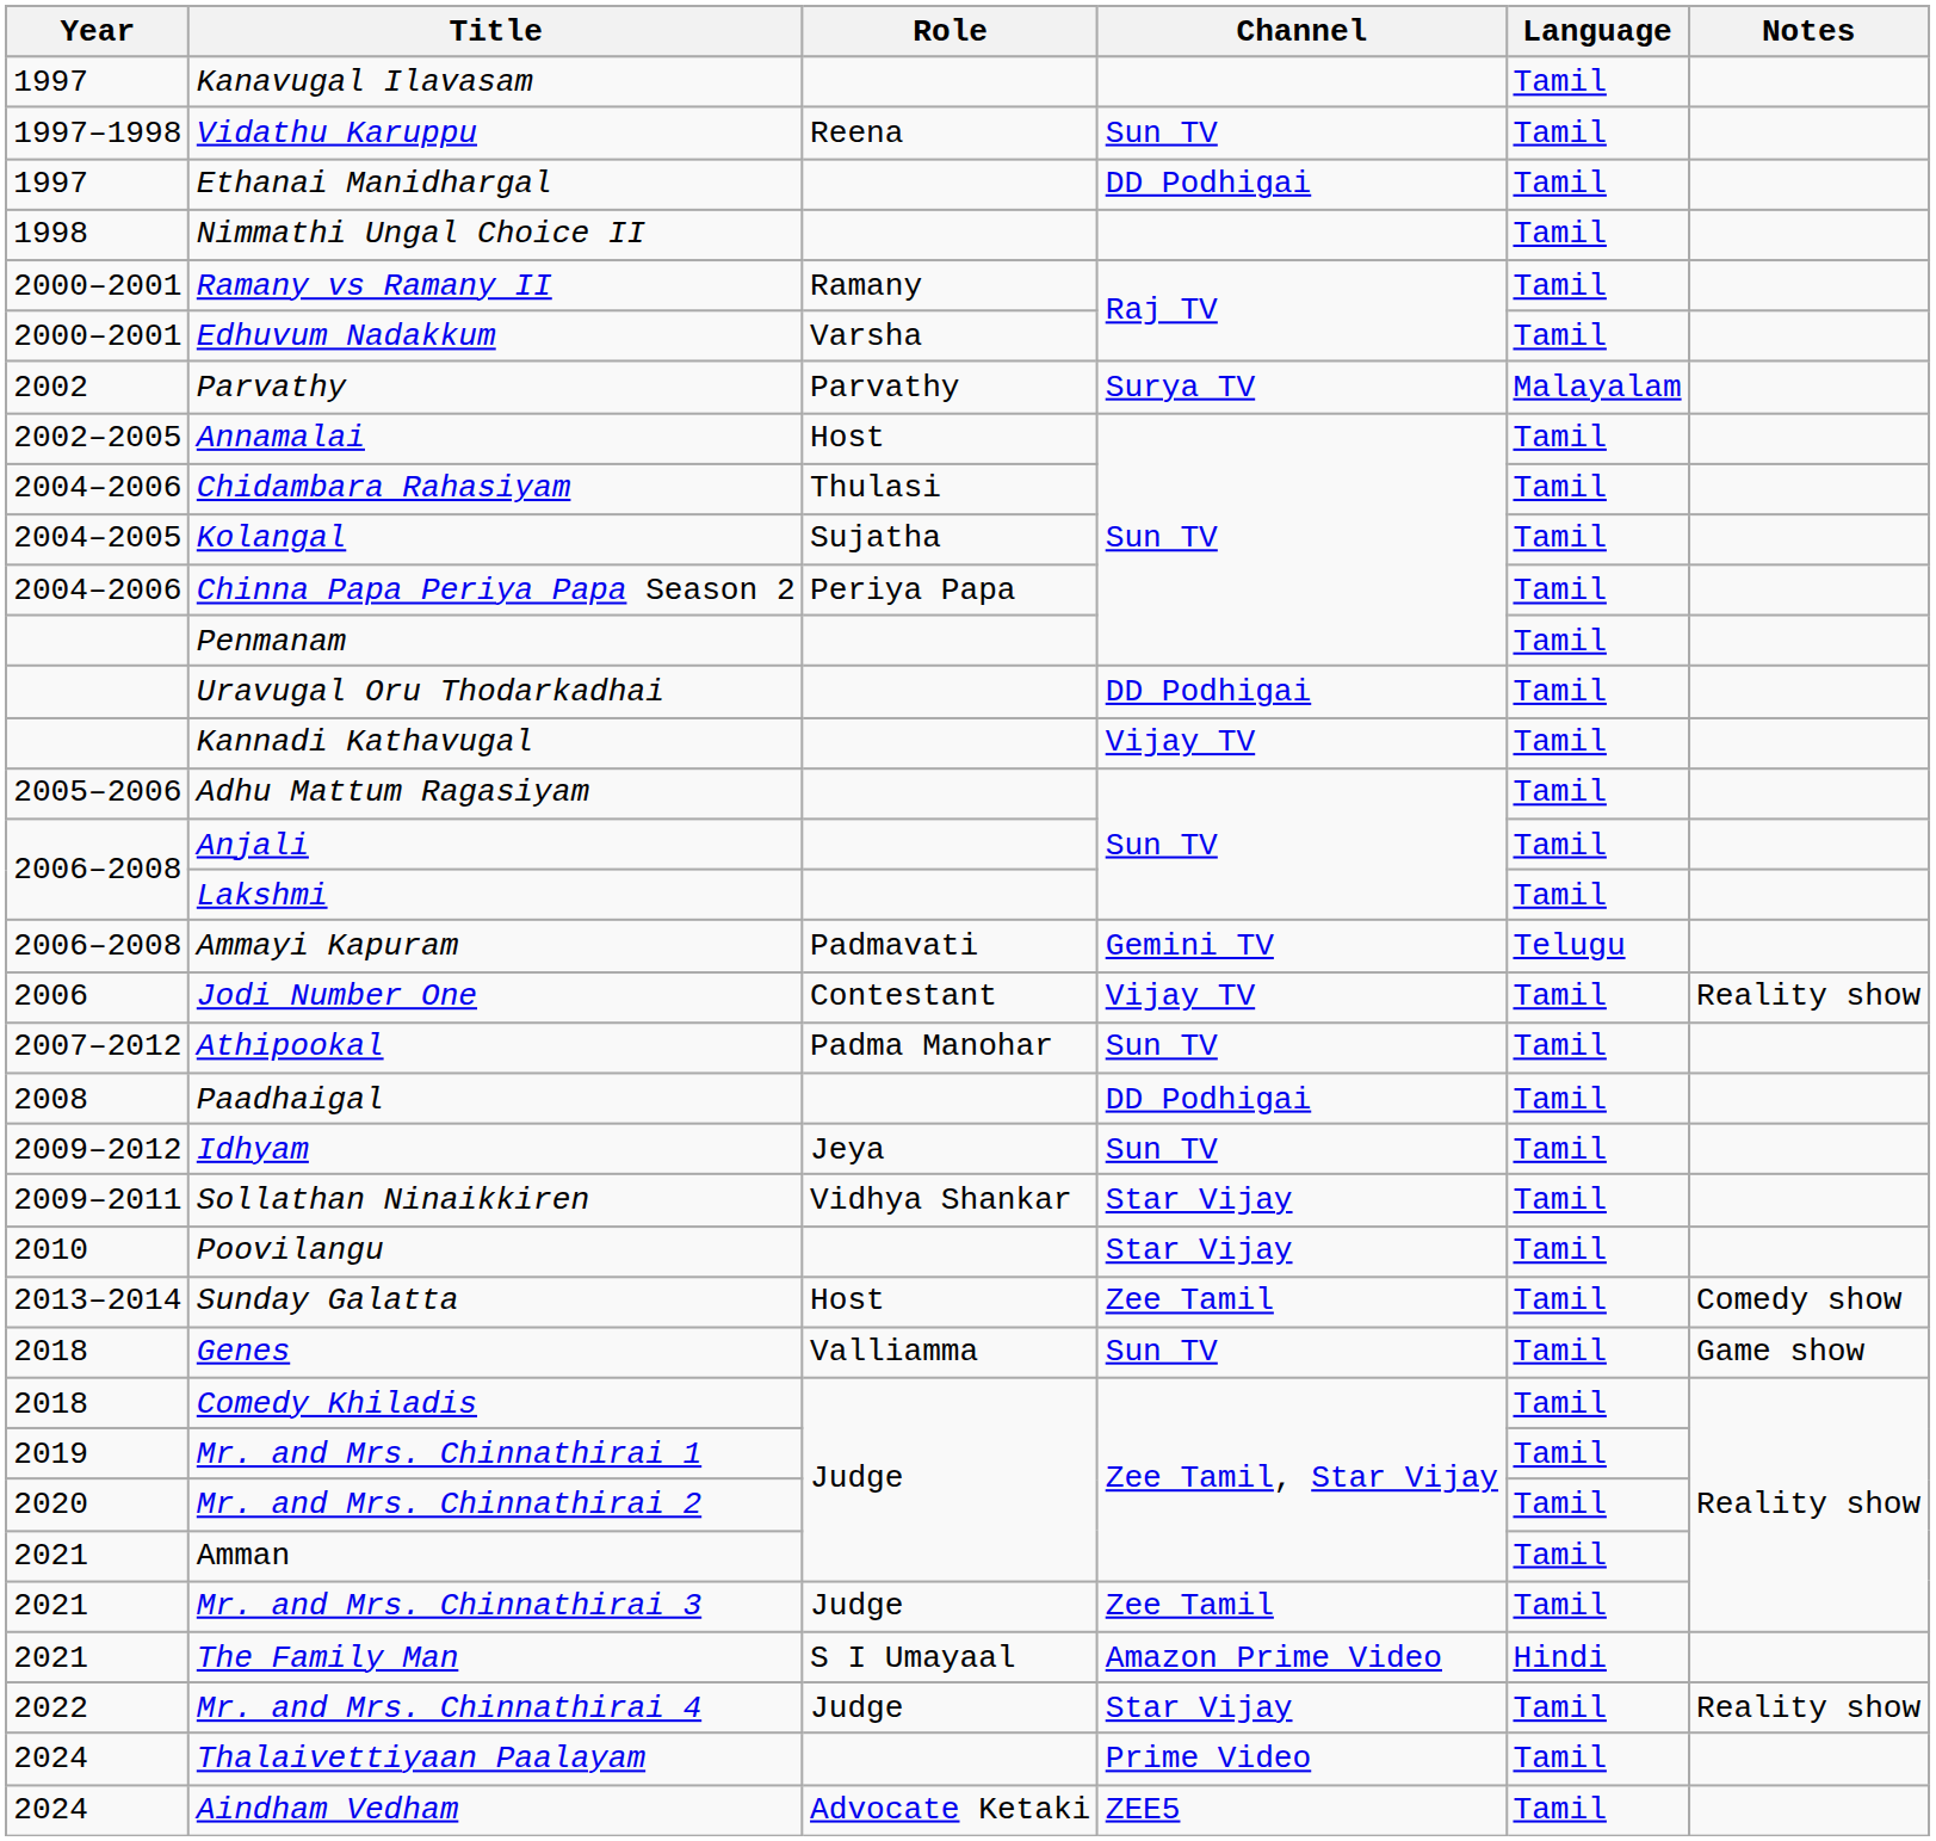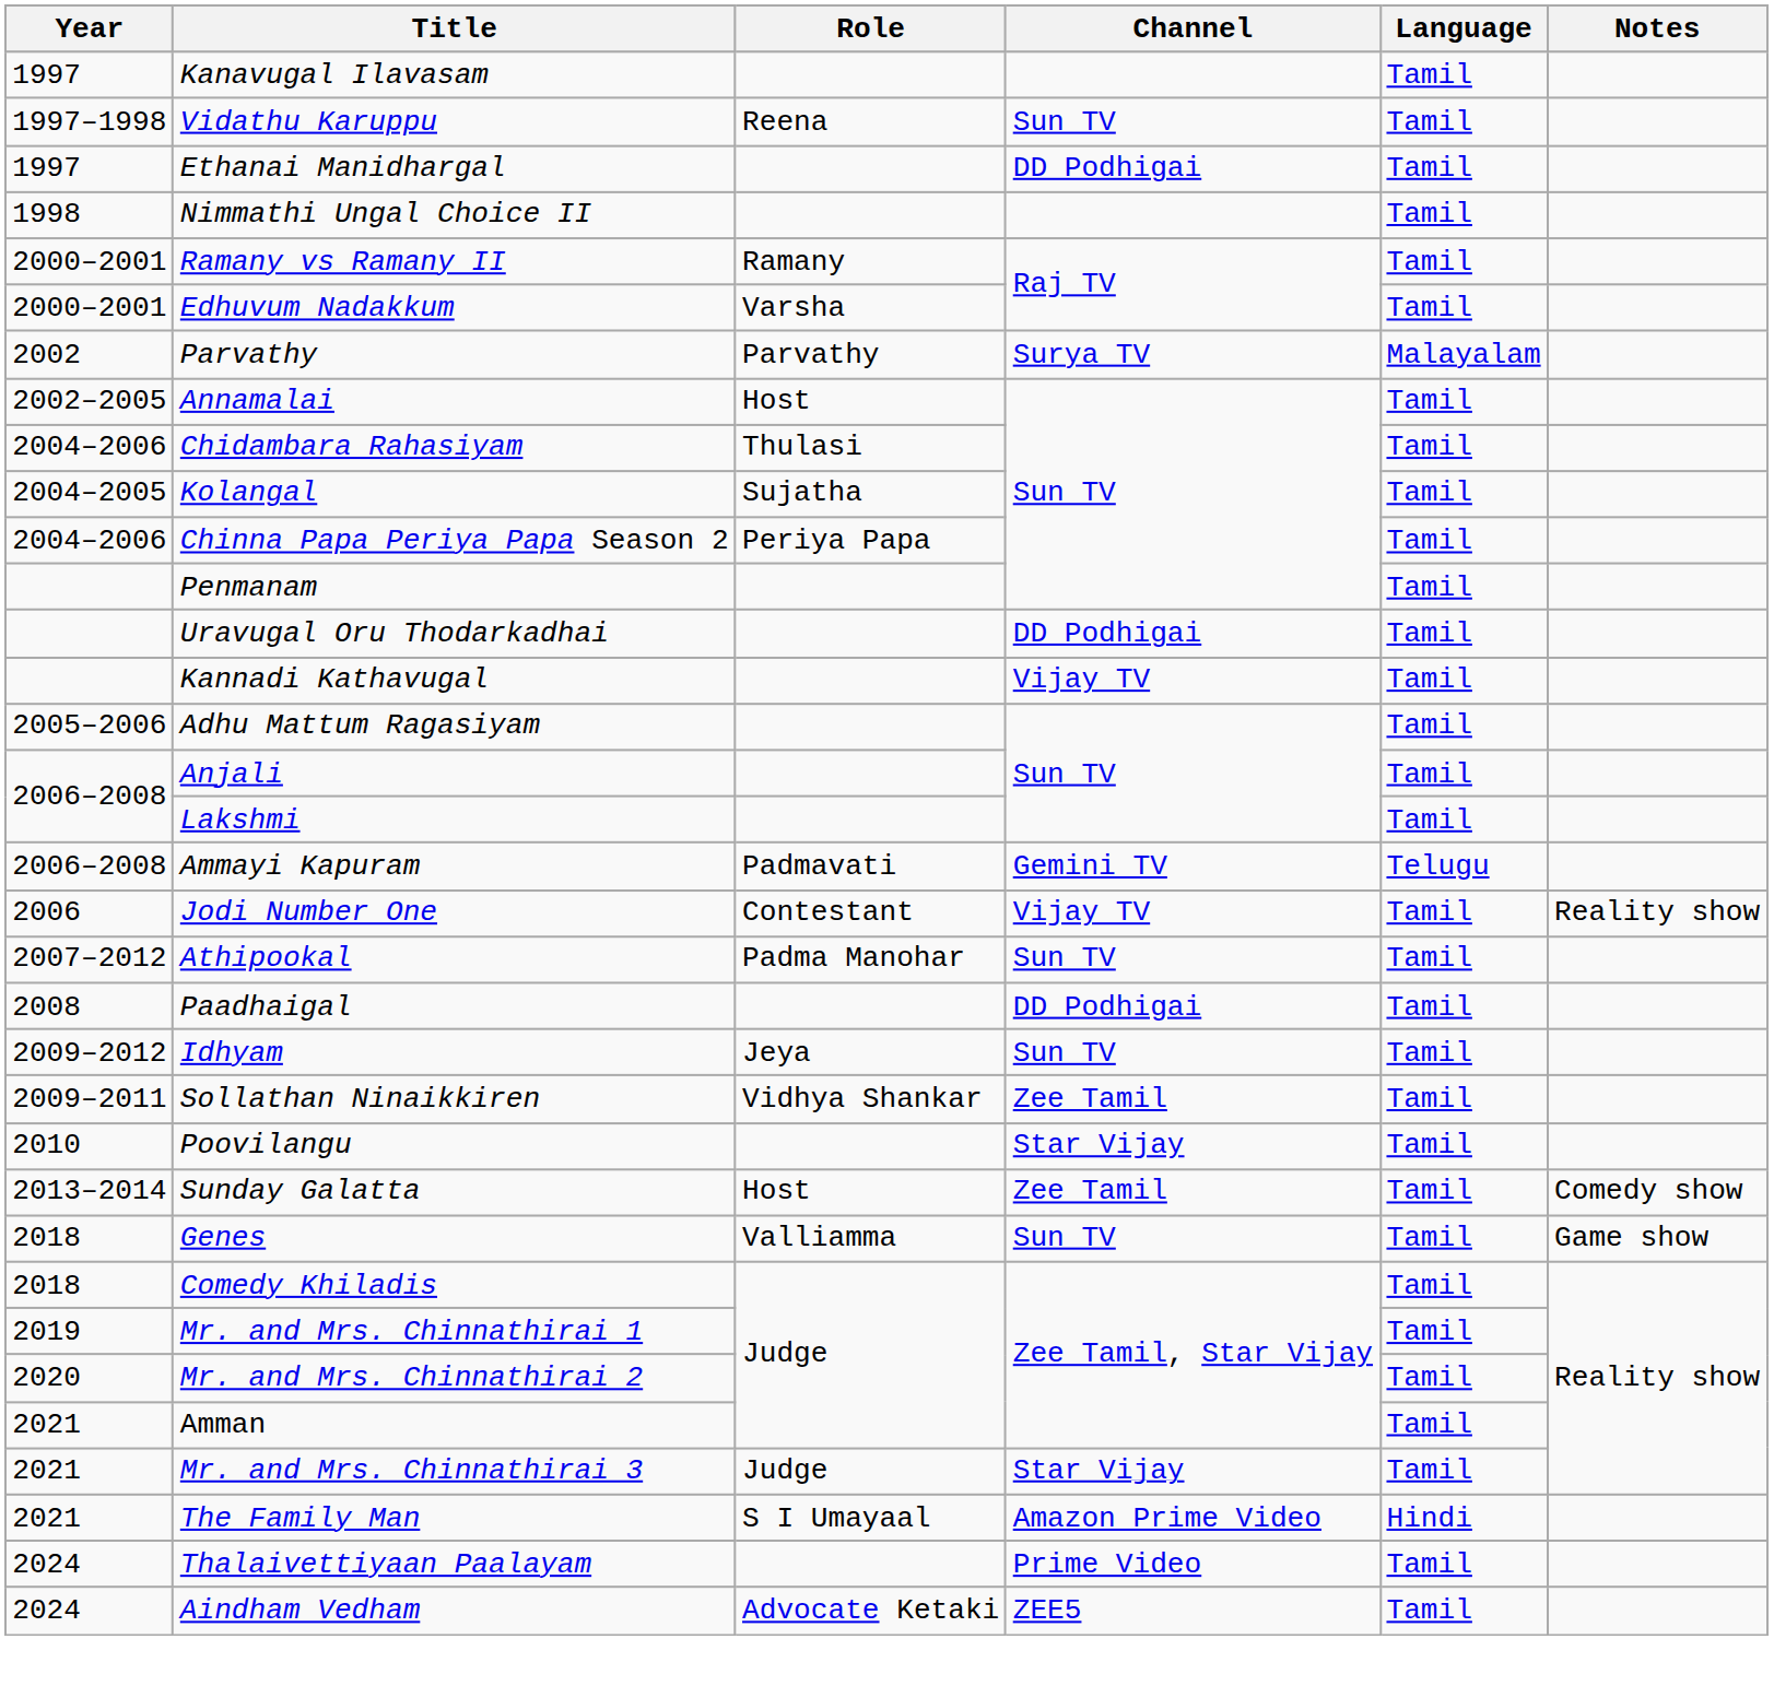Sollathan Ninaikkiren | Channel: Star Vijay -> Zee Tamil
Mr. and Mrs. Chinnathirai 3 | Channel: Zee Tamil -> Star Vijay
- row: 2022 | Mr. and Mrs. Chinnathirai 4 | Judge | Star Vijay | Tamil | Reality show
